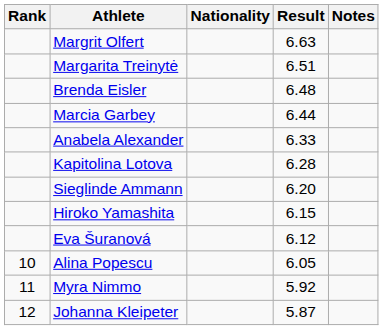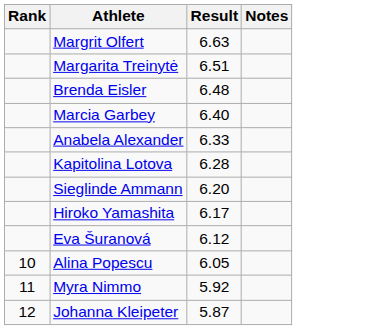- column: Nationality
Marcia Garbey | Result: 6.44 -> 6.40
Hiroko Yamashita | Result: 6.15 -> 6.17
